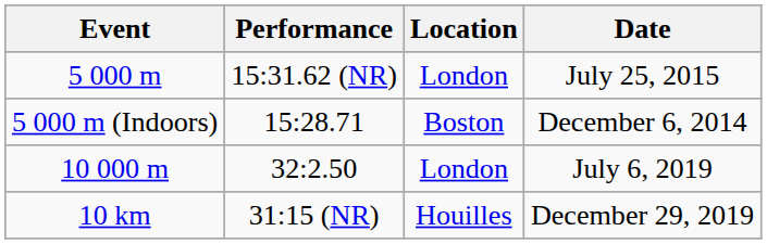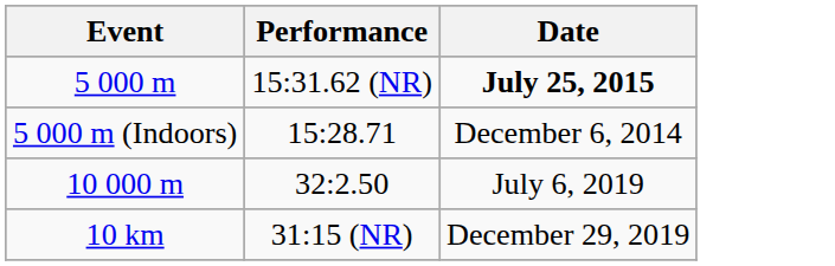- column: Location | London | Boston | London | Houilles
5 000 m | Date: normal -> bold
